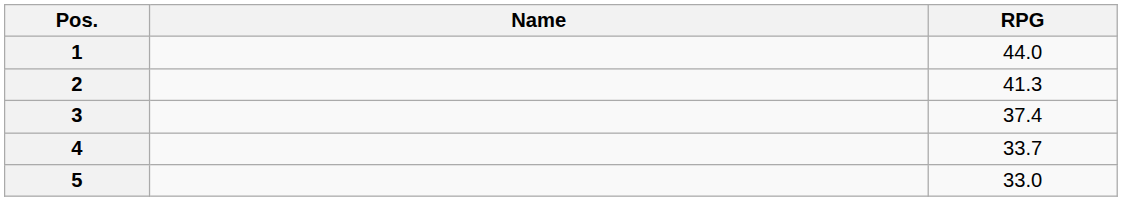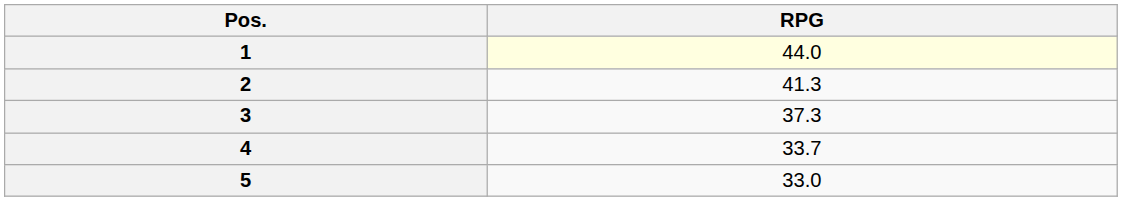- column: Name
1 | RPG: no background -> lightyellow background
3 | RPG: 37.4 -> 37.3
